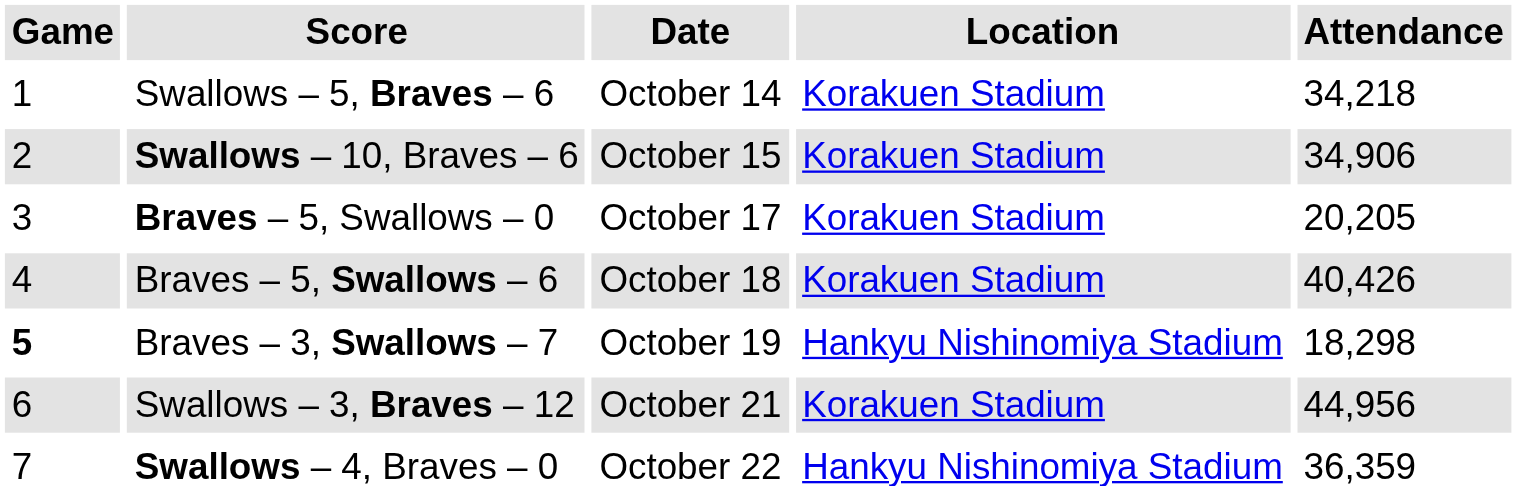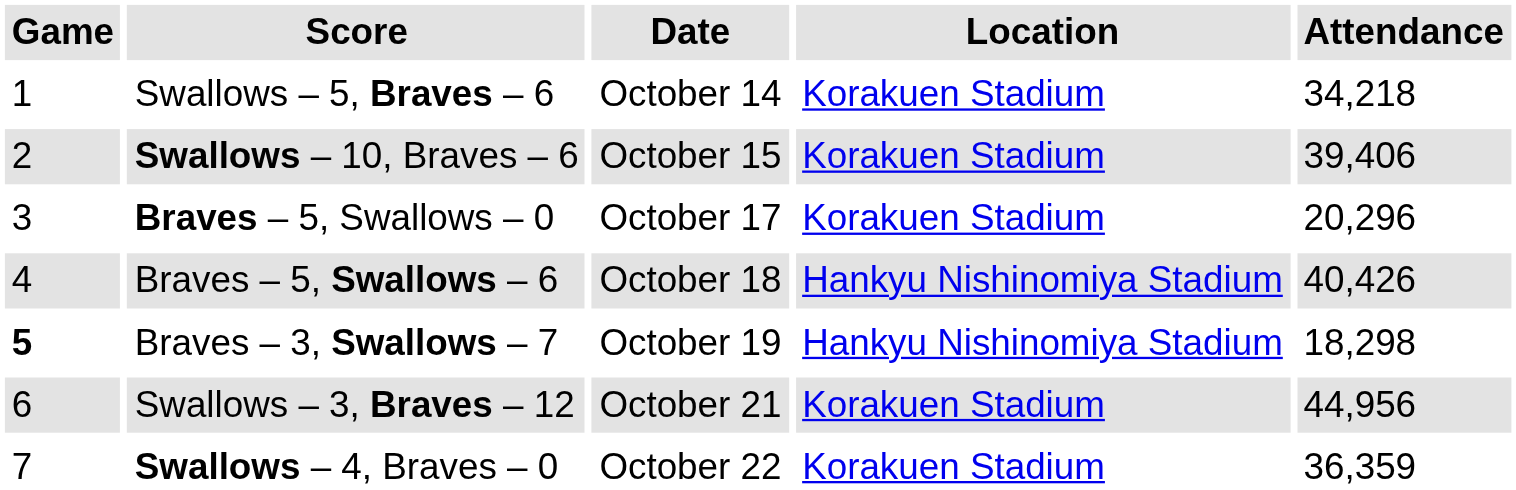Swallows – 10, Braves – 6 | Attendance: 34,906 -> 39,406
Braves – 5, Swallows – 0 | Attendance: 20,205 -> 20,296
Braves – 5, Swallows – 6 | Location: Korakuen Stadium -> Hankyu Nishinomiya Stadium
Swallows – 4, Braves – 0 | Location: Hankyu Nishinomiya Stadium -> Korakuen Stadium
